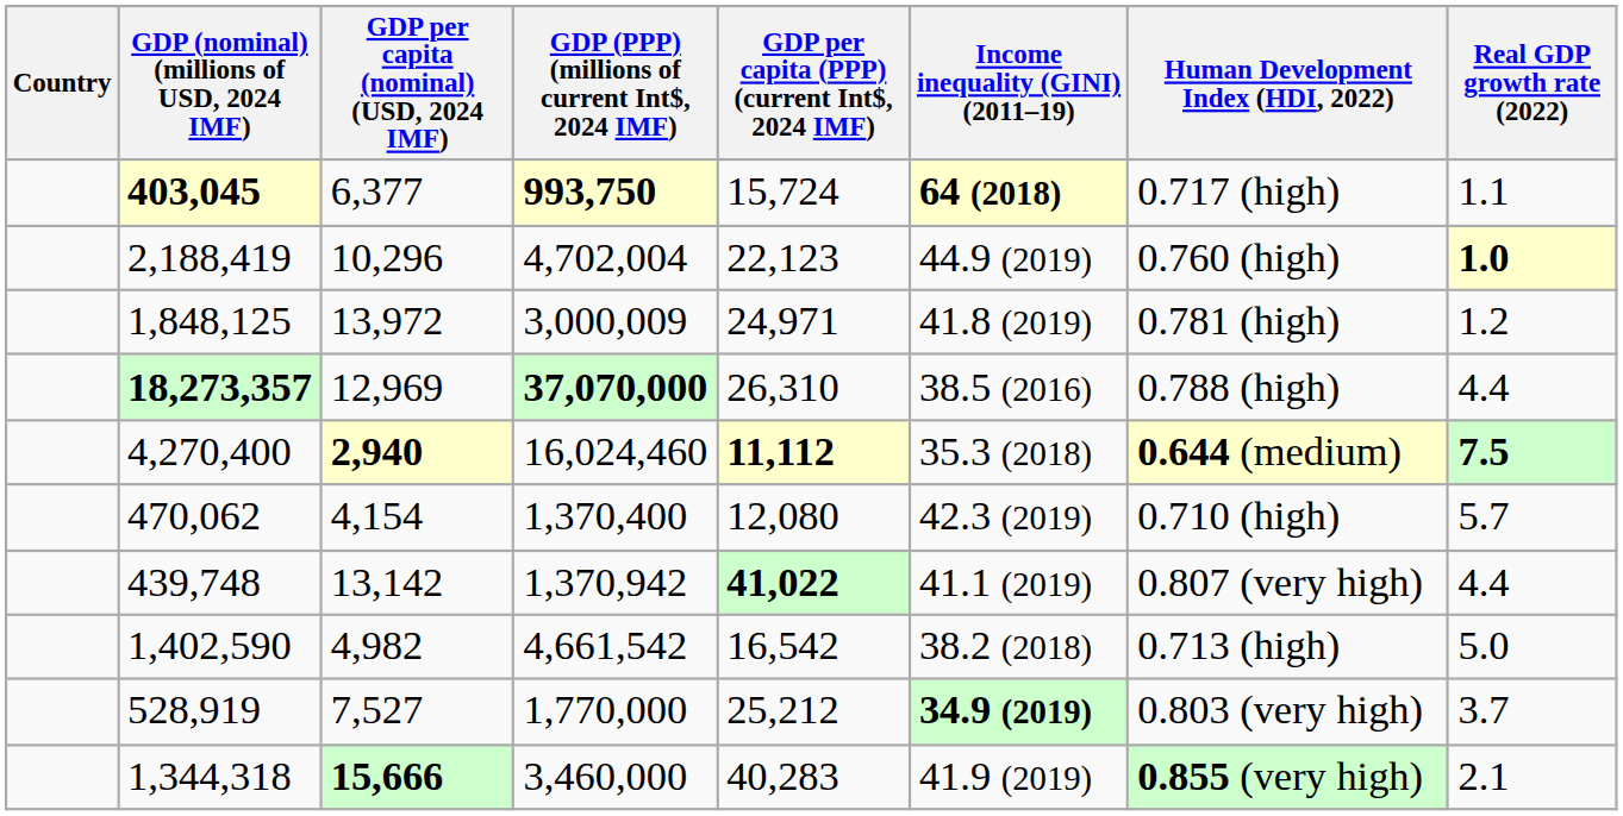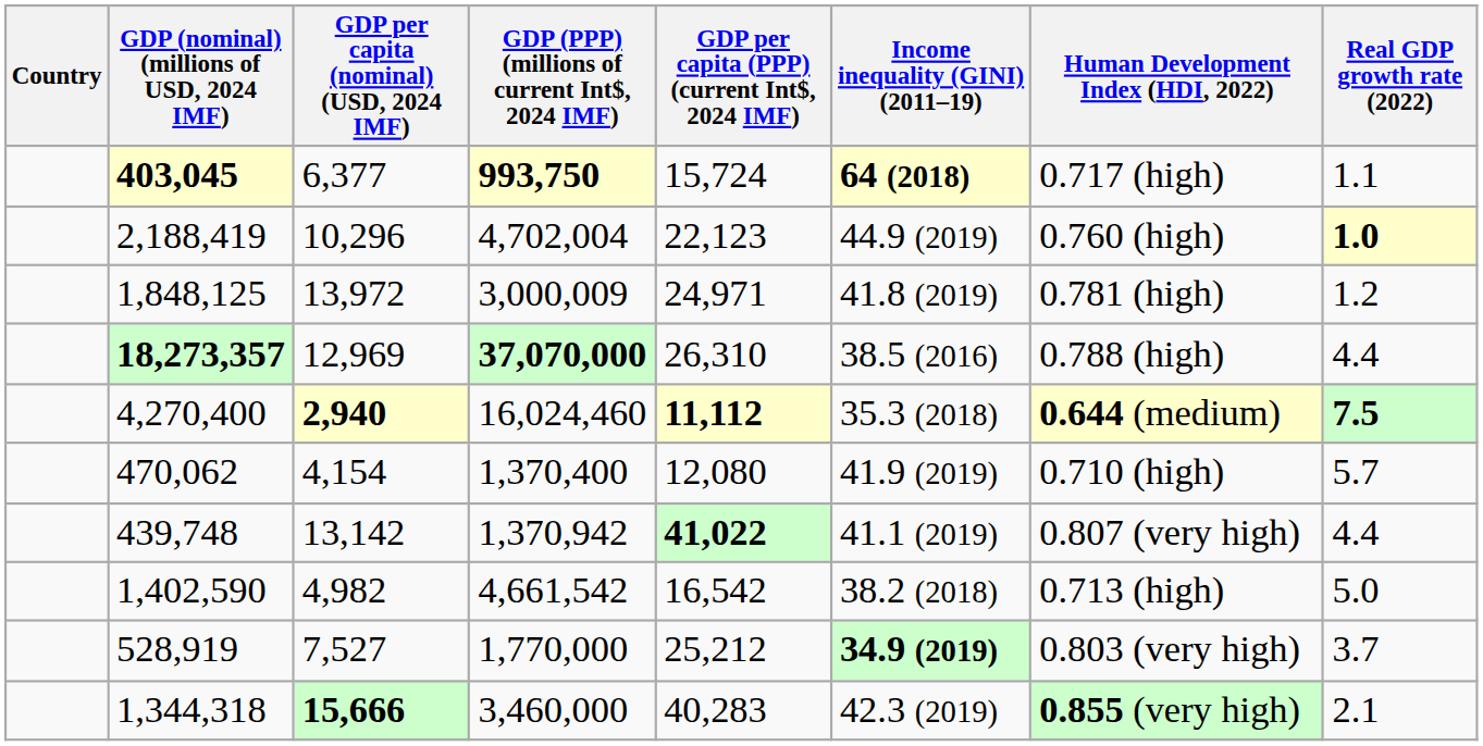470,062 | Income inequality (GINI) (2011–19): 42.3 (2019) -> 41.9 (2019)
1,344,318 | Income inequality (GINI) (2011–19): 41.9 (2019) -> 42.3 (2019)
